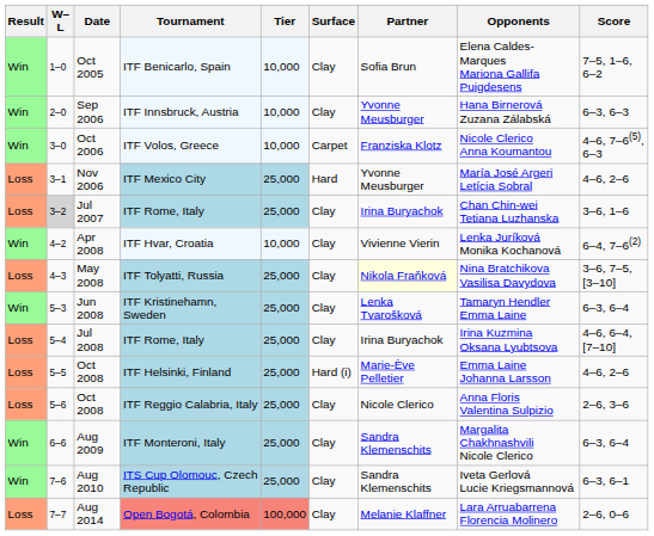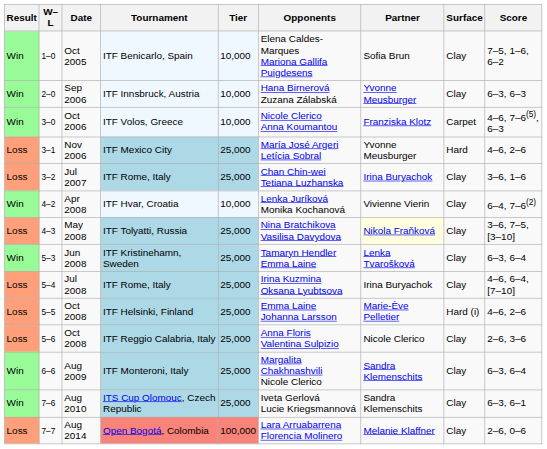columns swapped: Surface <-> Opponents
Jul 2007 | W–L: lightgrey background -> no background
